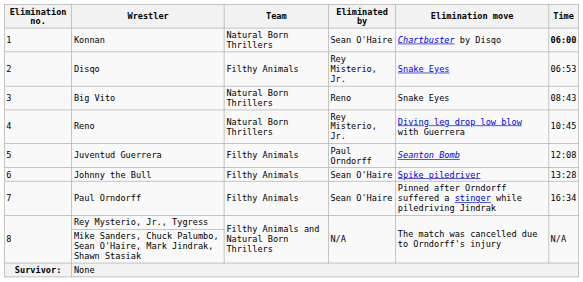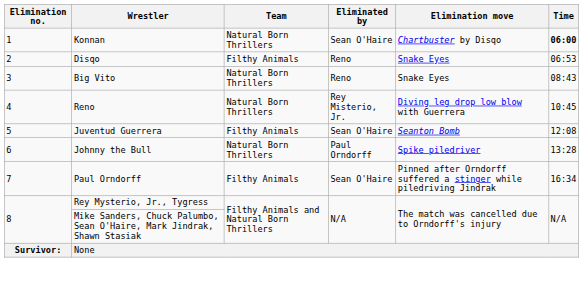Disqo | Eliminated by: Rey Misterio, Jr. -> Reno
Juventud Guerrera | Eliminated by: Paul Orndorff -> Sean O'Haire
Johnny the Bull | Team: Filthy Animals -> Natural Born Thrillers
Johnny the Bull | Eliminated by: Sean O'Haire -> Paul Orndorff
